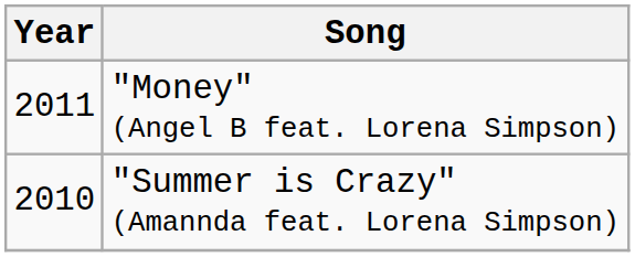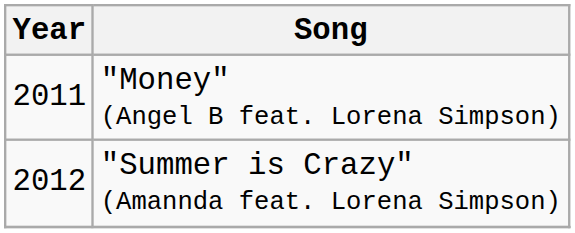"Summer is Crazy" (Amannda feat. Lorena Simpson) | Year: 2010 -> 2012
